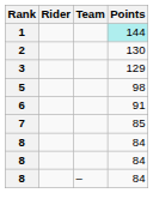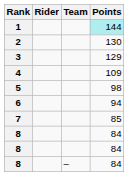+ row: 4 | 109
6 | Points: 91 -> 94
